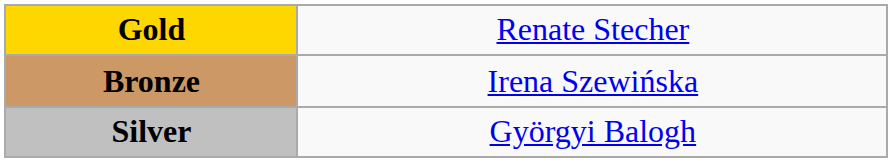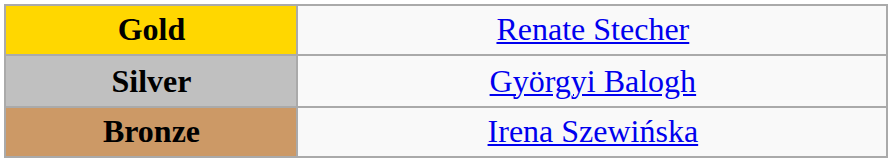rows swapped: Silver <-> Bronze
